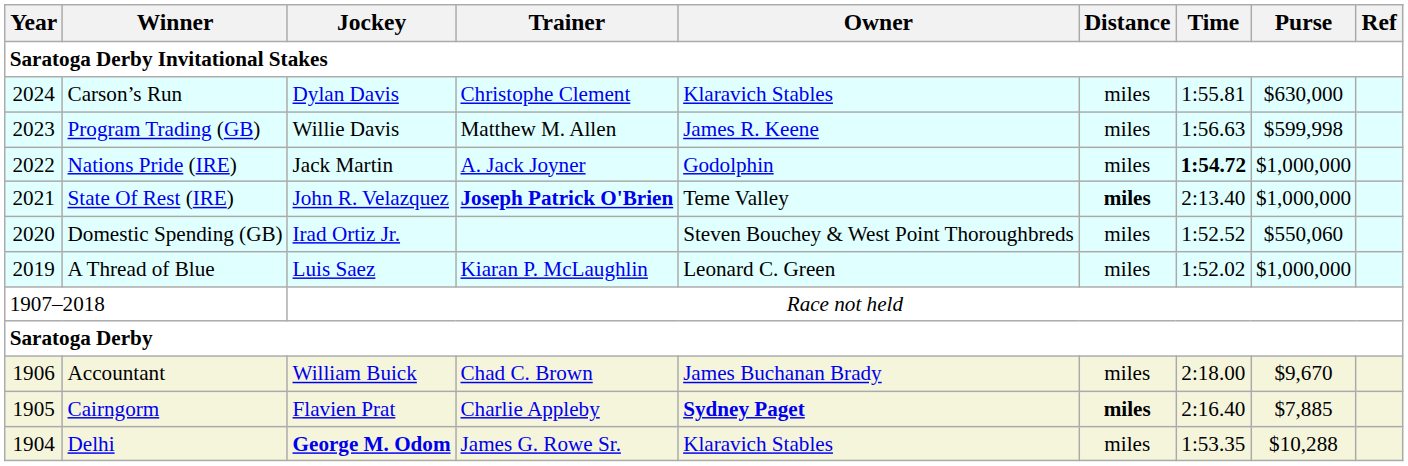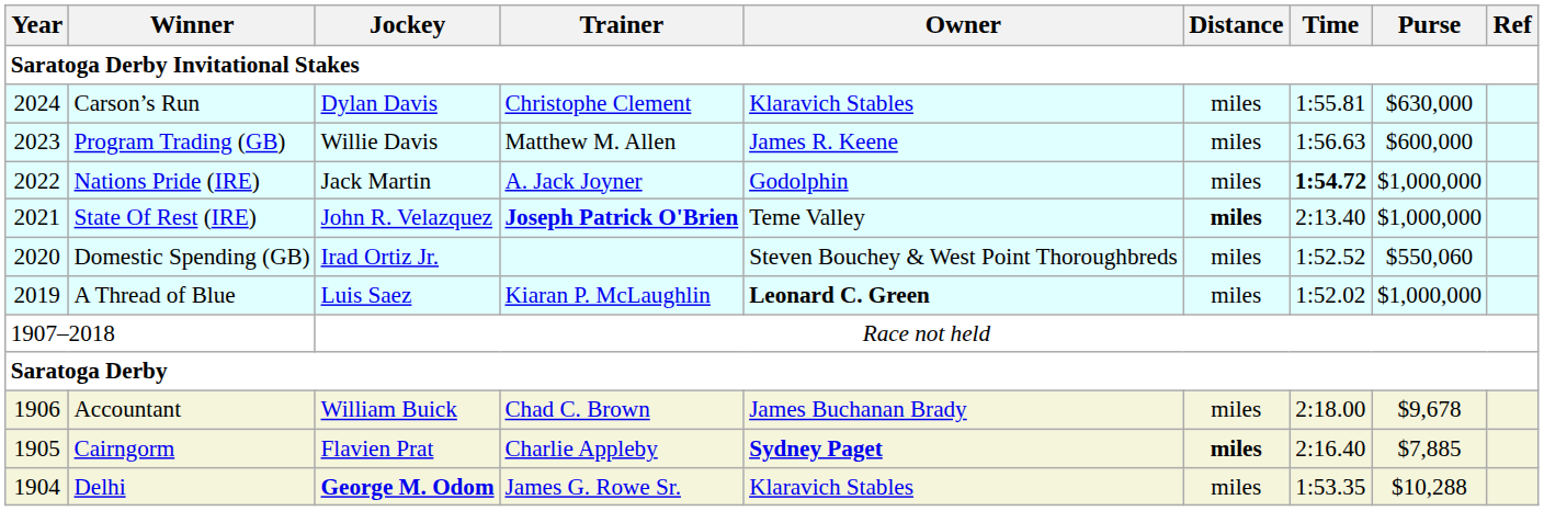Program Trading (GB) | Purse: $599,998 -> $600,000
A Thread of Blue | Owner: normal -> bold
Accountant | Purse: $9,670 -> $9,678
